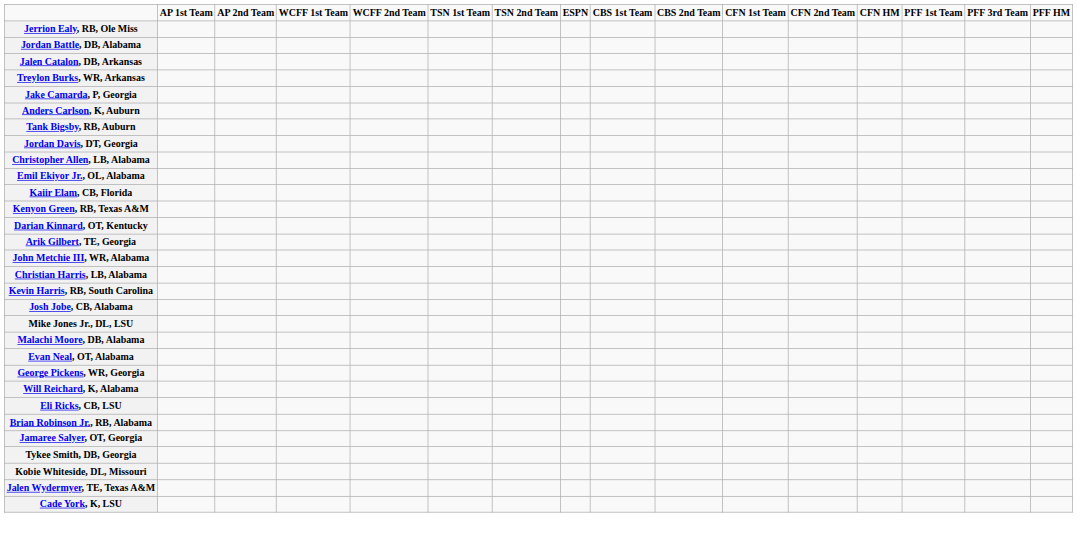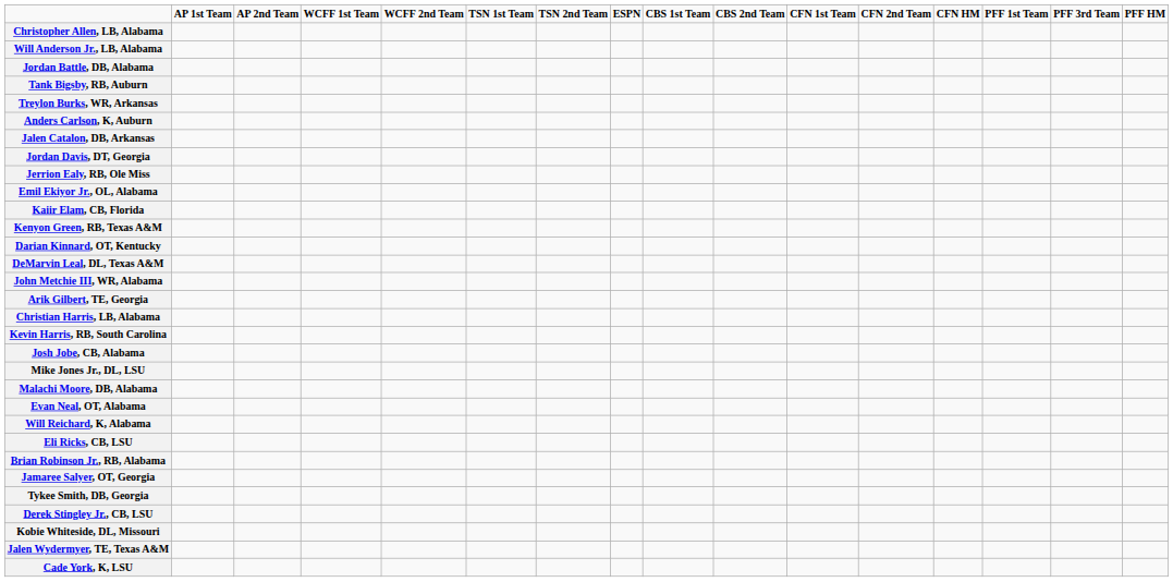rows swapped: Christopher Allen, LB, Alabama <-> Jerrion Ealy, RB, Ole Miss
+ row: Will Anderson Jr., LB, Alabama
rows swapped: Tank Bigsby, RB, Auburn <-> Jalen Catalon, DB, Arkansas
- row: Jake Camarda, P, Georgia
+ row: DeMarvin Leal, DL, Texas A&M
rows swapped: John Metchie III, WR, Alabama <-> Arik Gilbert, TE, Georgia
- row: George Pickens, WR, Georgia
+ row: Derek Stingley Jr., CB, LSU
